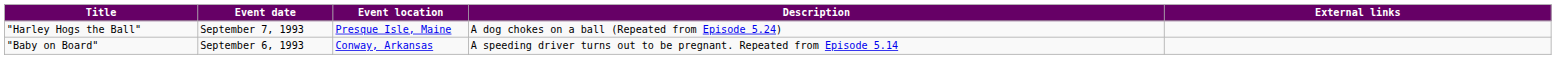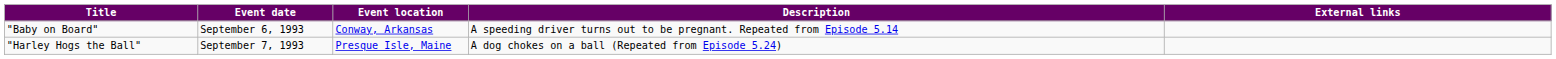rows swapped: "Baby on Board" <-> "Harley Hogs the Ball"
